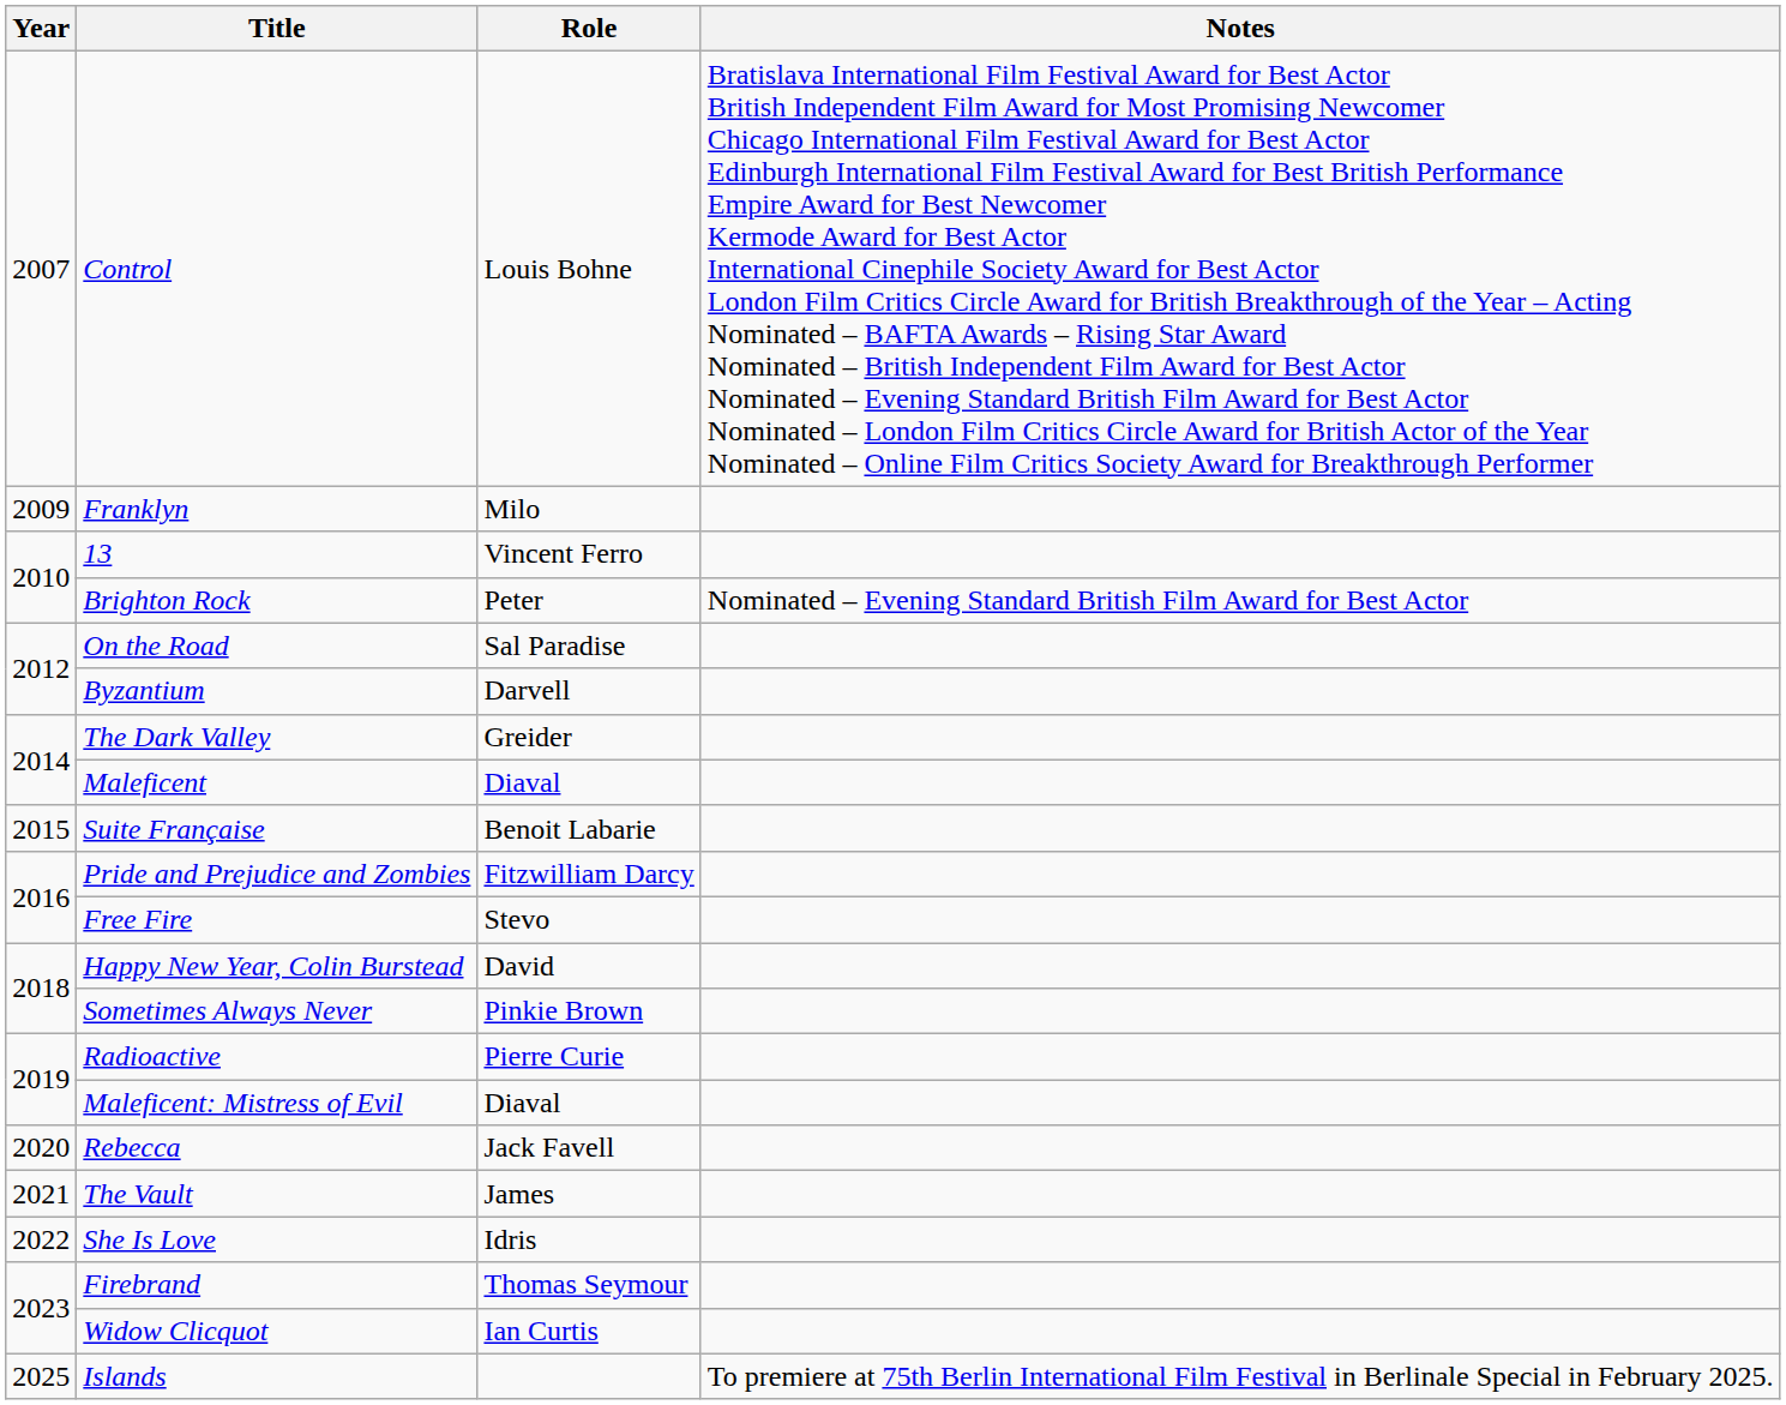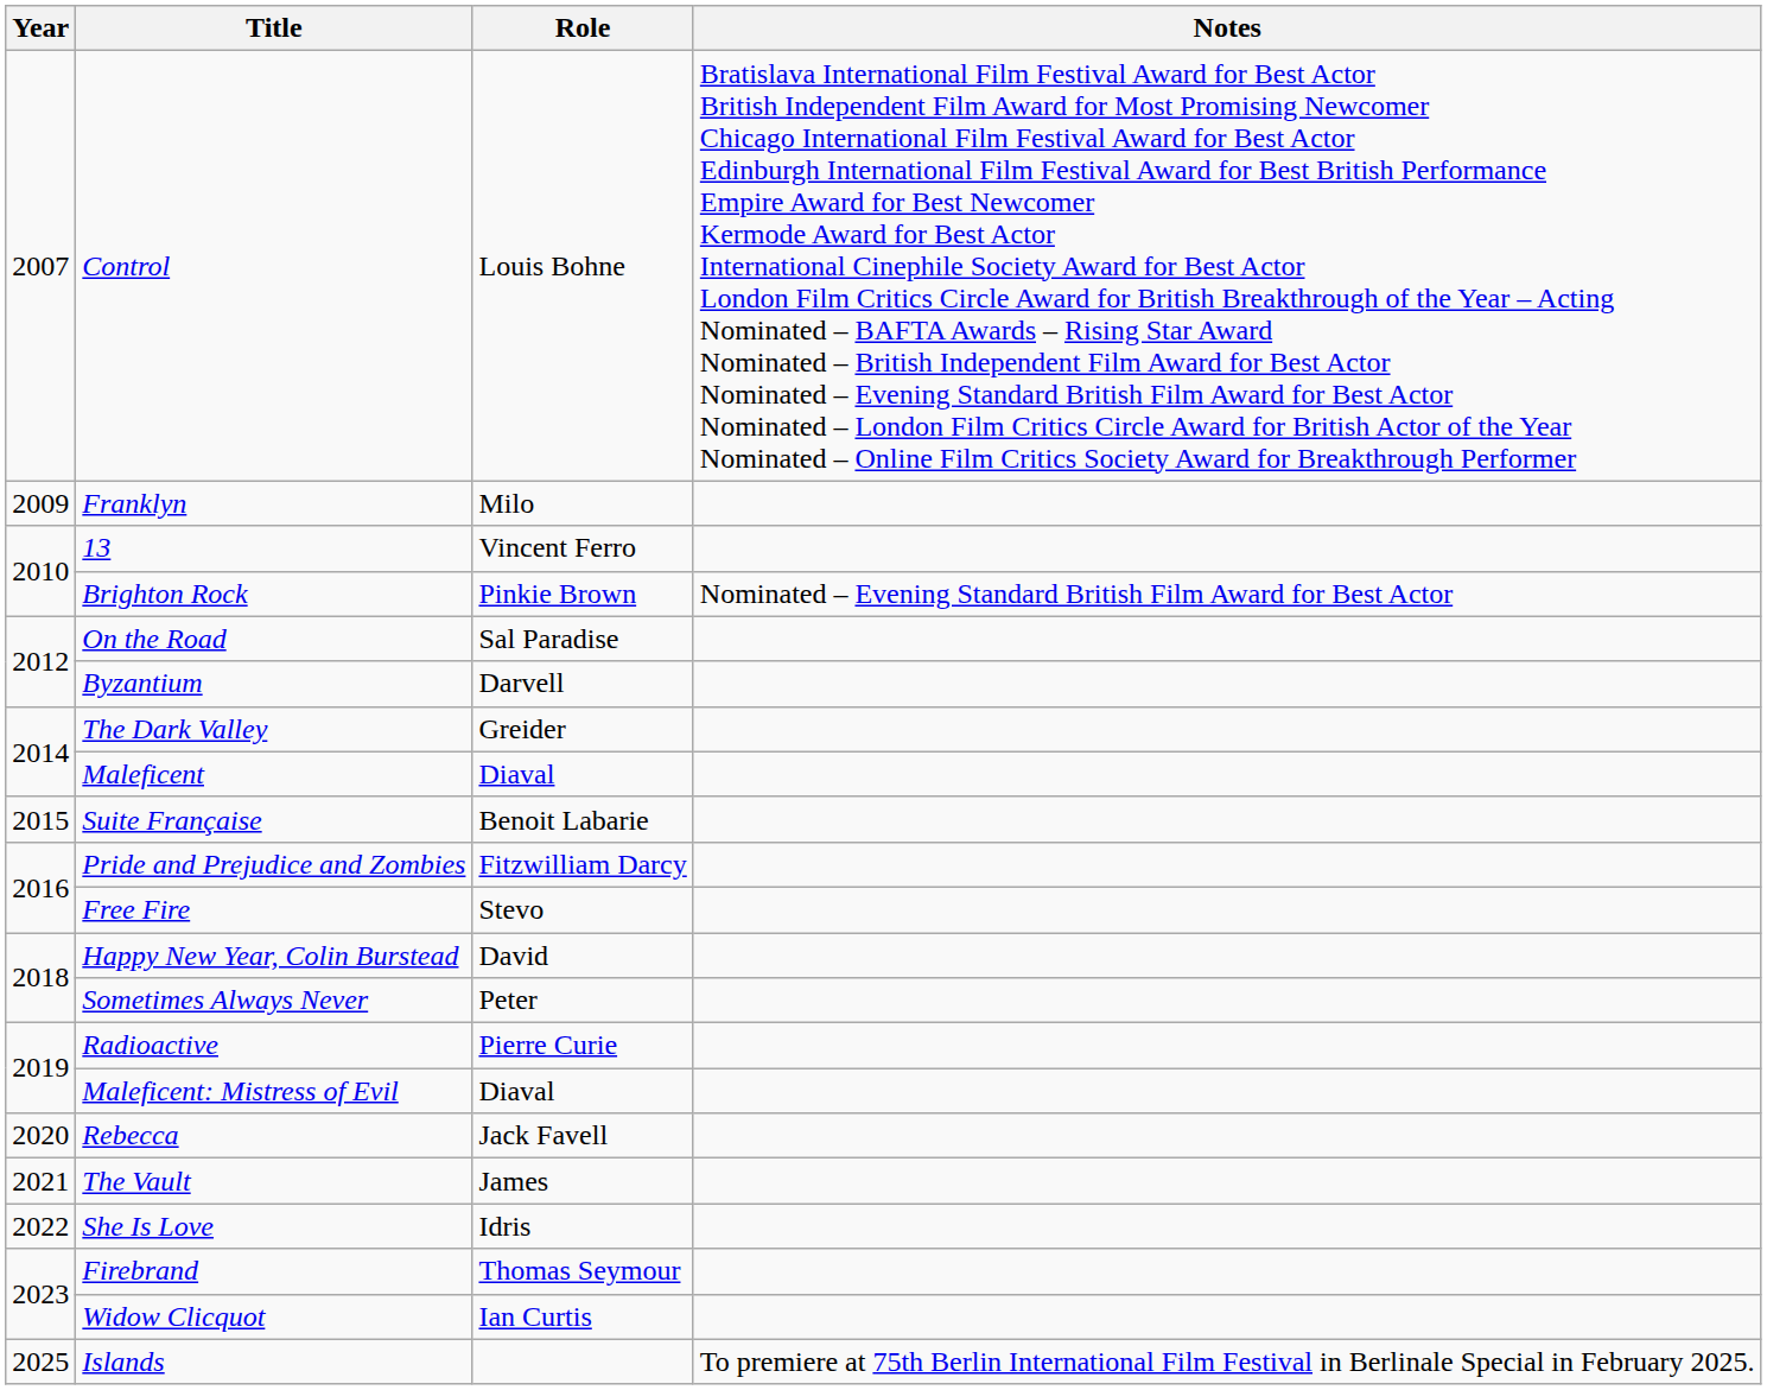Brighton Rock | Role: Peter -> Pinkie Brown
Sometimes Always Never | Role: Pinkie Brown -> Peter
